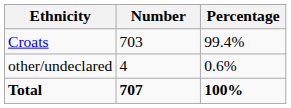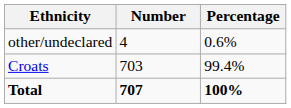rows swapped: Croats <-> other/undeclared
